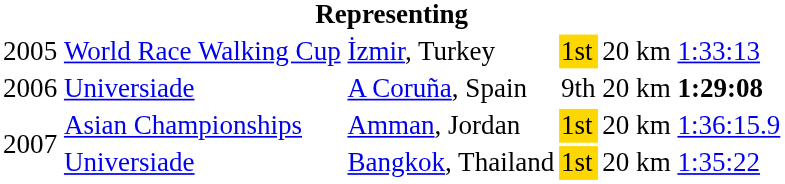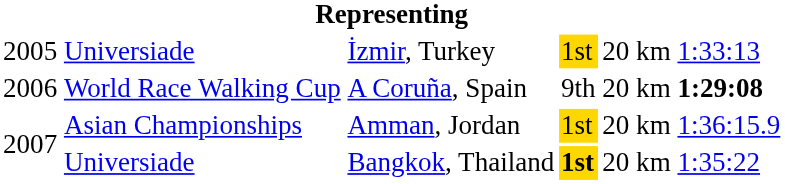İzmir, Turkey | column 2: World Race Walking Cup -> Universiade
A Coruña, Spain | column 2: Universiade -> World Race Walking Cup
Bangkok, Thailand | column 4: normal -> bold
